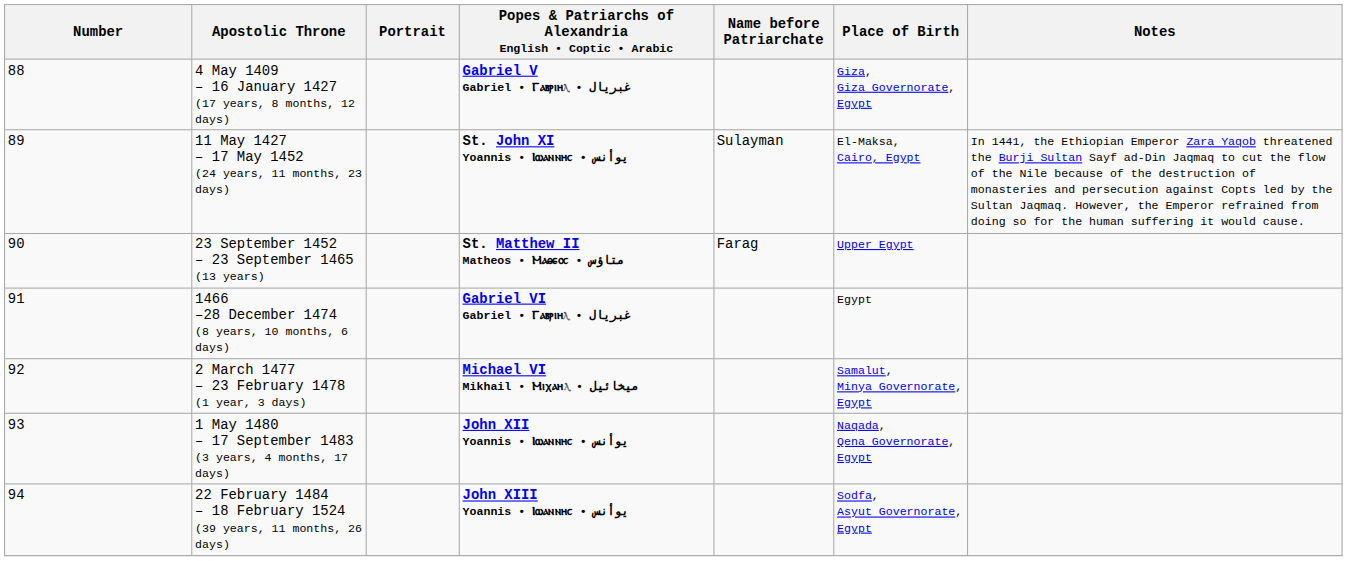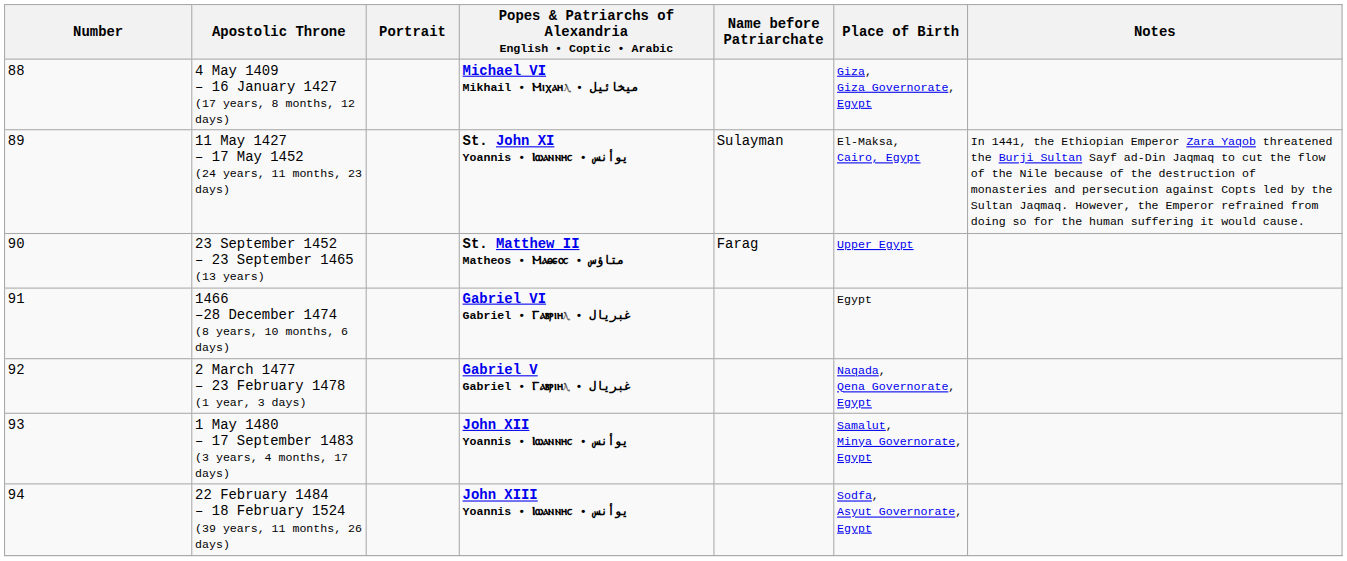4 May 1409 – 16 January 1427 (17 years, 8 months, 12 days) | Popes & Patriarchs of Alexandria English • Coptic • Arabic: Gabriel V Gabriel • Ⲅⲁⲃⲣⲓⲏⲗ • غبريال -> Michael VI Mikhail • Ⲙⲓχⲁⲏⲗ • ميخائيل
2 March 1477 – 23 February 1478 (1 year, 3 days) | Popes & Patriarchs of Alexandria English • Coptic • Arabic: Michael VI Mikhail • Ⲙⲓχⲁⲏⲗ • ميخائيل -> Gabriel V Gabriel • Ⲅⲁⲃⲣⲓⲏⲗ • غبريال
2 March 1477 – 23 February 1478 (1 year, 3 days) | Place of Birth: Samalut, Minya Governorate, Egypt -> Naqada, Qena Governorate, Egypt
1 May 1480 – 17 September 1483 (3 years, 4 months, 17 days) | Place of Birth: Naqada, Qena Governorate, Egypt -> Samalut, Minya Governorate, Egypt
